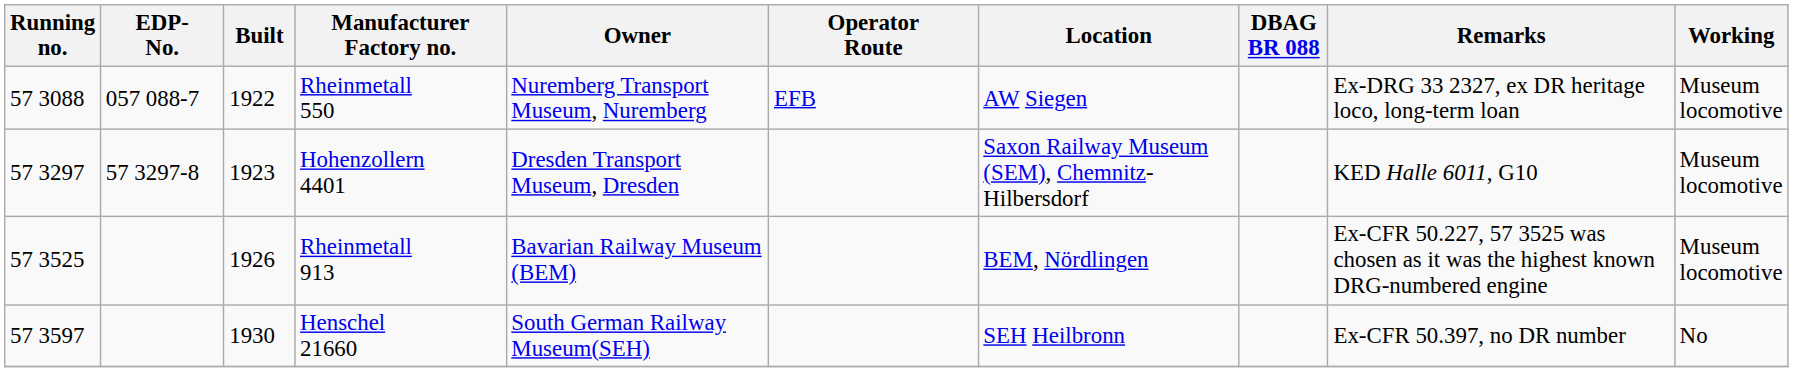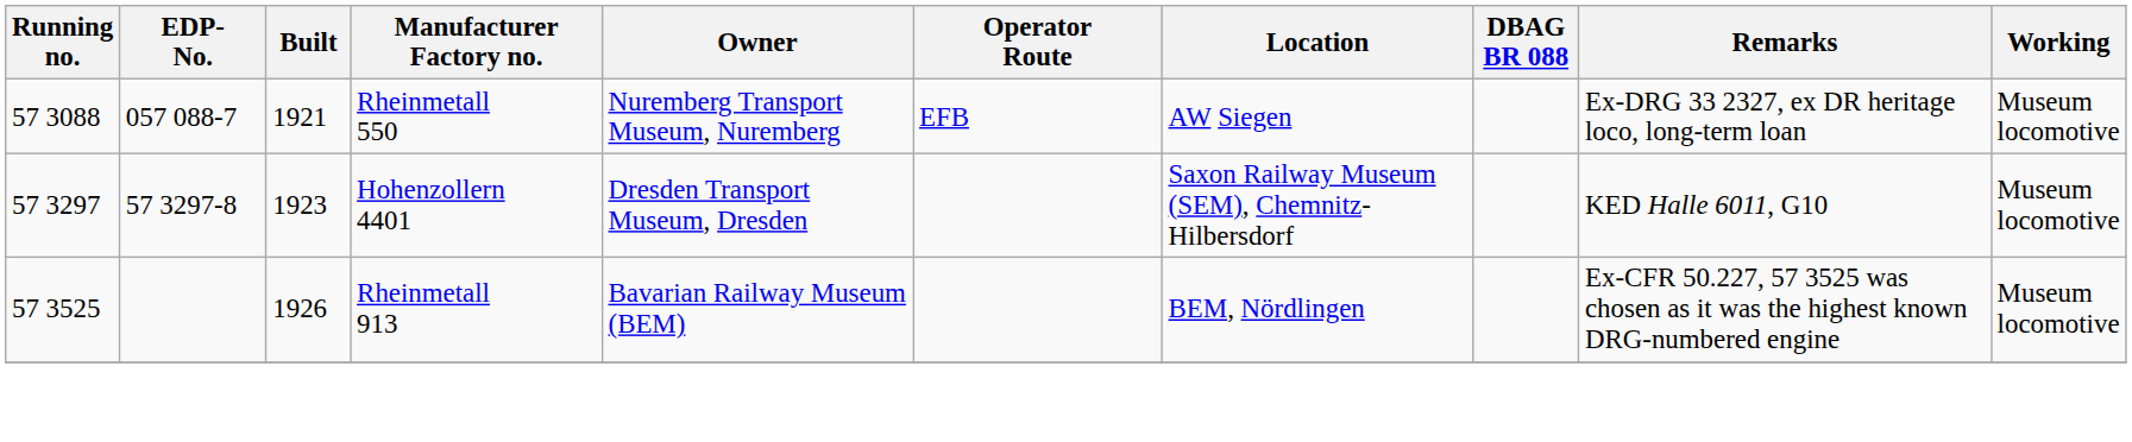Rheinmetall 550 | Built: 1922 -> 1921
- row: 57 3597 | 1930 | Henschel 21660 | South German Railway Museum(SEH) | SEH Heilbronn | Ex-CFR 50.397, no DR number | No
